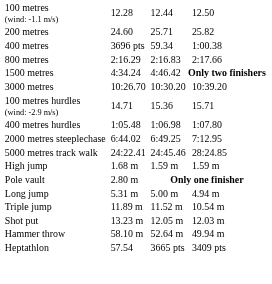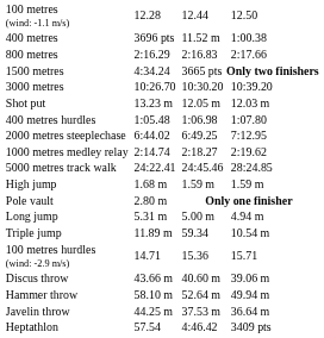- row: 200 metres | 24.60 | 25.71 | 25.82
400 metres | column 5: 59.34 -> 11.52 m
1500 metres | column 5: 4:46.42 -> 3665 pts
rows swapped: 100 metres hurdles (wind: -2.9 m/s) <-> Shot put
+ row: 1000 metres medley relay | 2:14.74 | 2:18.27 | 2:19.62
Triple jump | column 5: 11.52 m -> 59.34
+ row: Discus throw | 43.66 m | 40.60 m | 39.06 m
+ row: Javelin throw | 44.25 m | 37.53 m | 36.64 m
Heptathlon | column 5: 3665 pts -> 4:46.42
